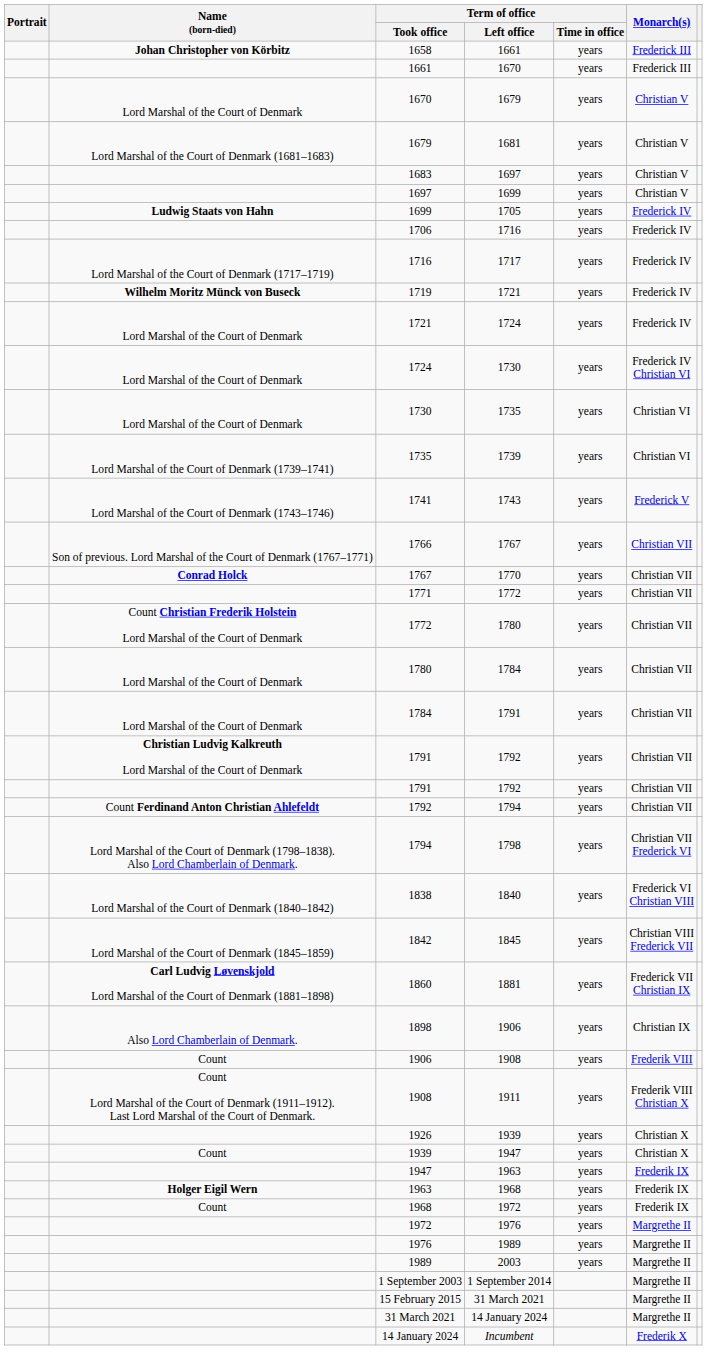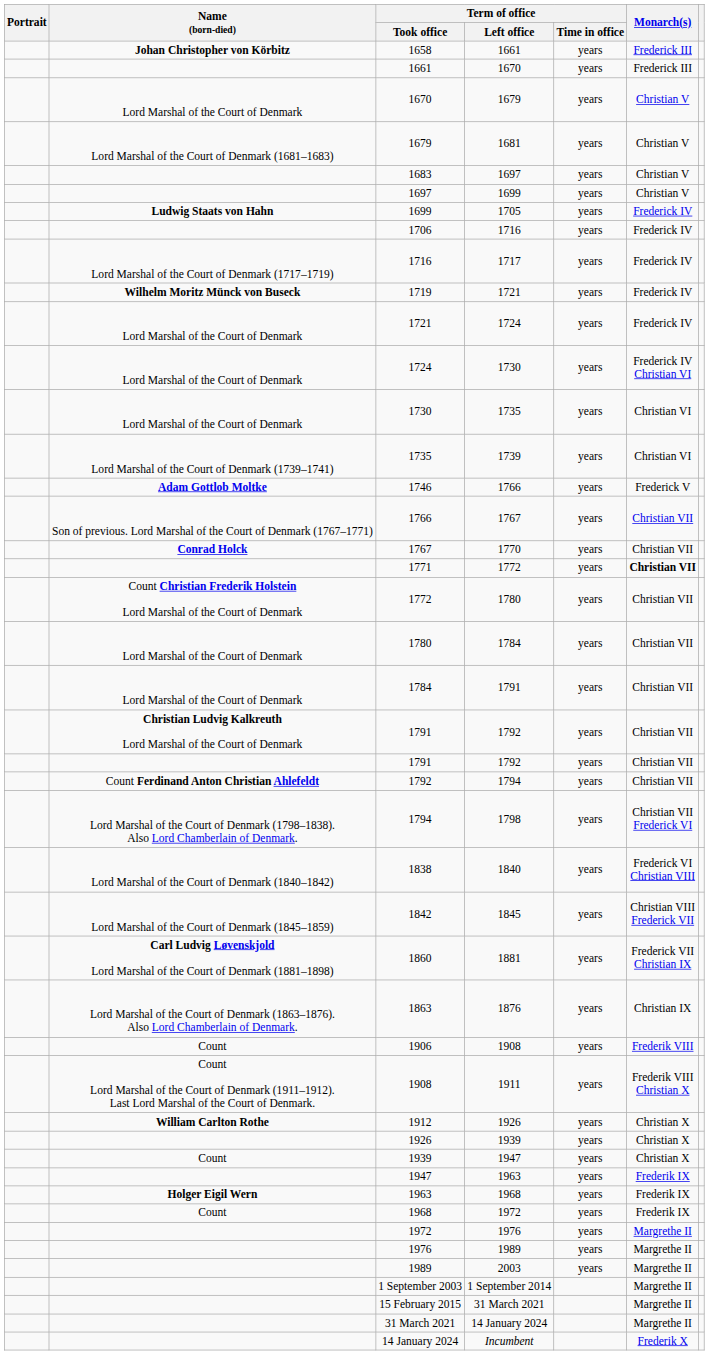- row: Lord Marshal of the Court of Denmark (1743–1746) | 1741 | 1743 | years | Frederick V
+ row: Adam Gottlob Moltke | 1746 | 1766 | years | Frederick V
1771 | Monarch(s): normal -> bold
+ row: Lord Marshal of the Court of Denmark (1863–1876). Also Lord Chamberlain of Denmark. | 1863 | 1876 | years | Christian IX
- row: Also Lord Chamberlain of Denmark. | 1898 | 1906 | years | Christian IX
+ row: William Carlton Rothe | 1912 | 1926 | years | Christian X
